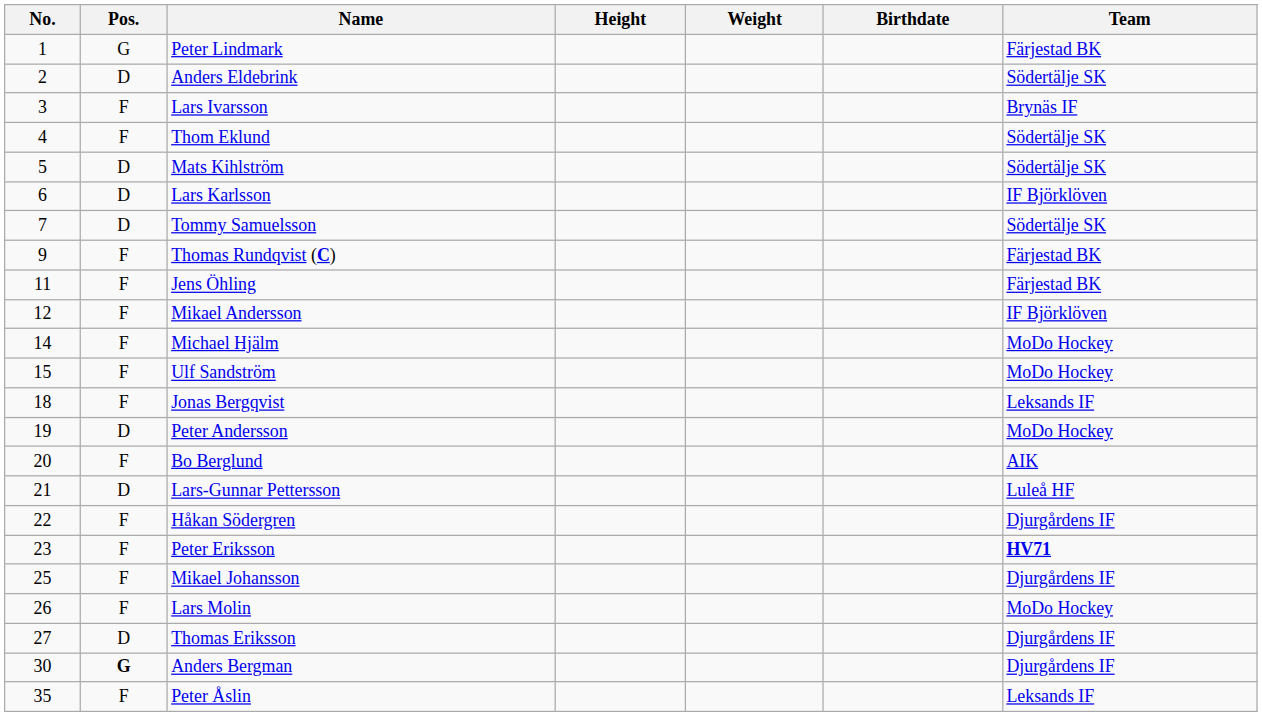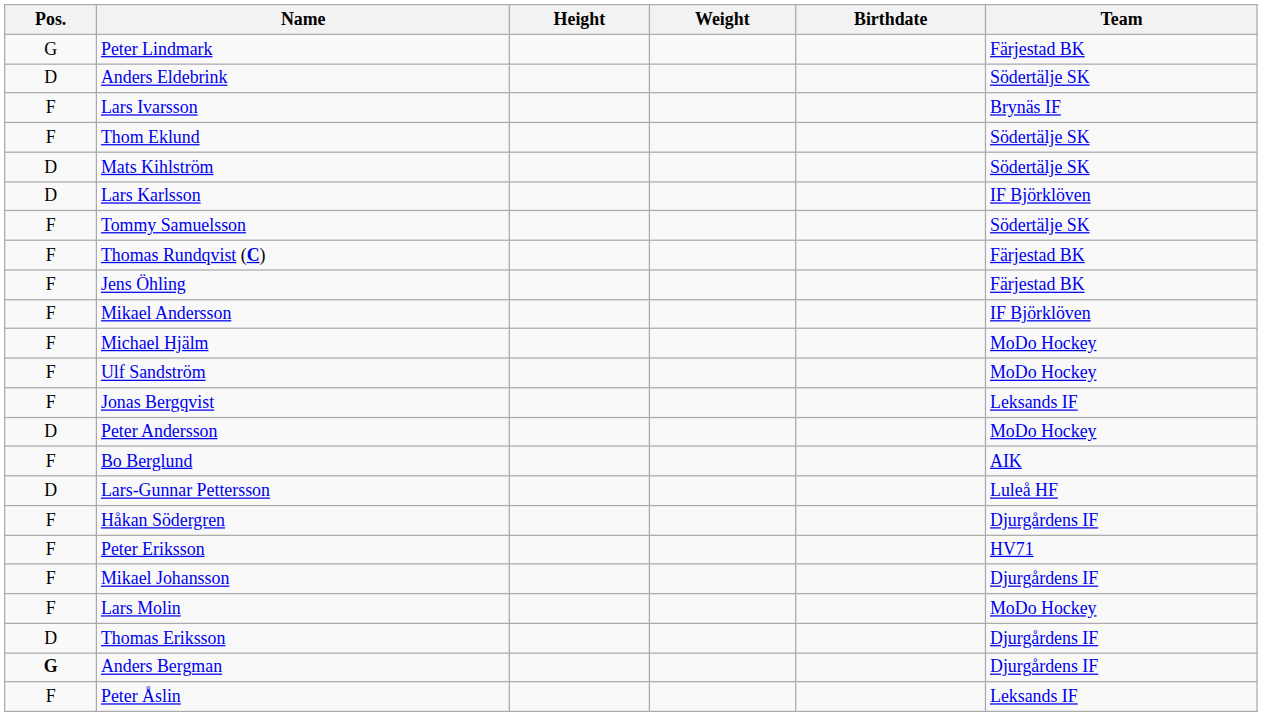- column: No. | 1 | 2 | 3 | 4 | 5 | 6 | 7 | 9 | 11 | 12 | 14 | 15 | 18 | 19 | 20 | 21 | 22 | 23 | 25 | 26 | 27 | 30 | 35
Tommy Samuelsson | Pos.: D -> F
Peter Eriksson | Team: bold -> normal
